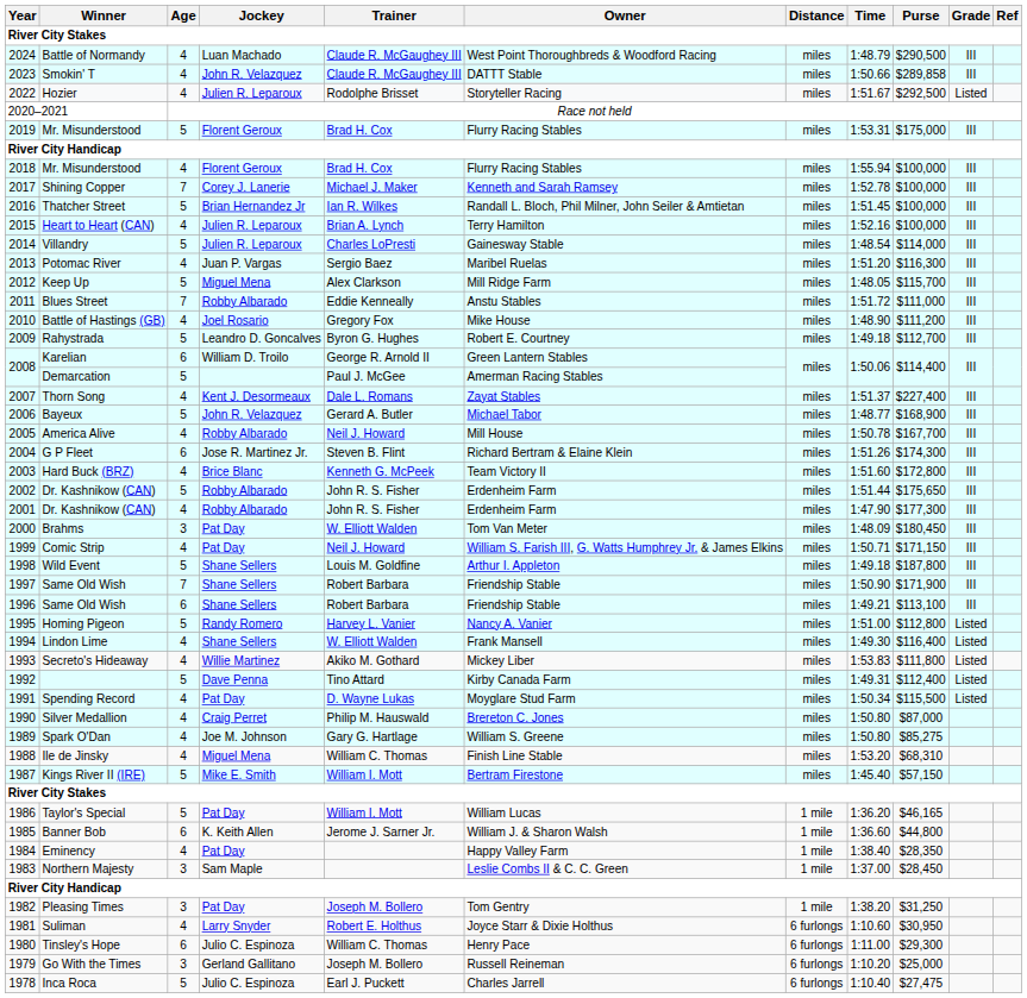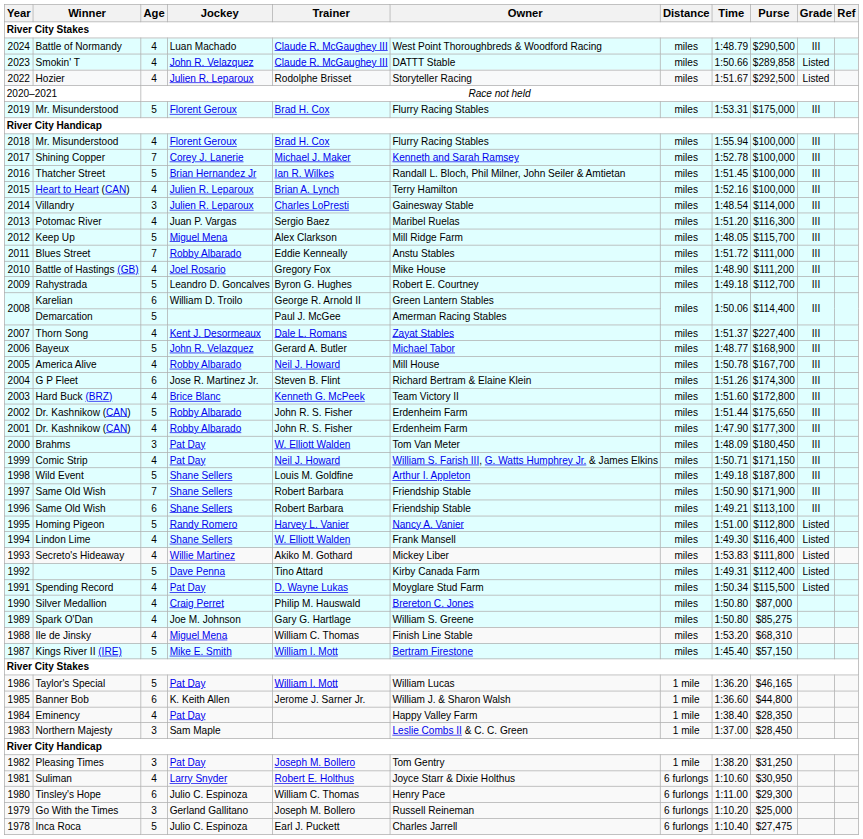Smokin' T | Grade: III -> Listed
Villandry | Age: 5 -> 3
